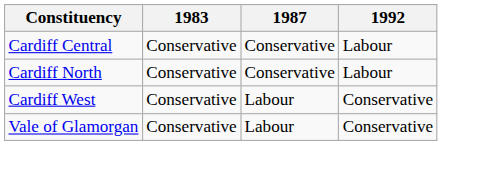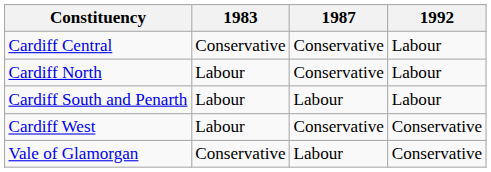Cardiff North | 1983: Conservative -> Labour
+ row: Cardiff South and Penarth | Labour | Labour | Labour
Cardiff West | 1983: Conservative -> Labour
Cardiff West | 1987: Labour -> Conservative
